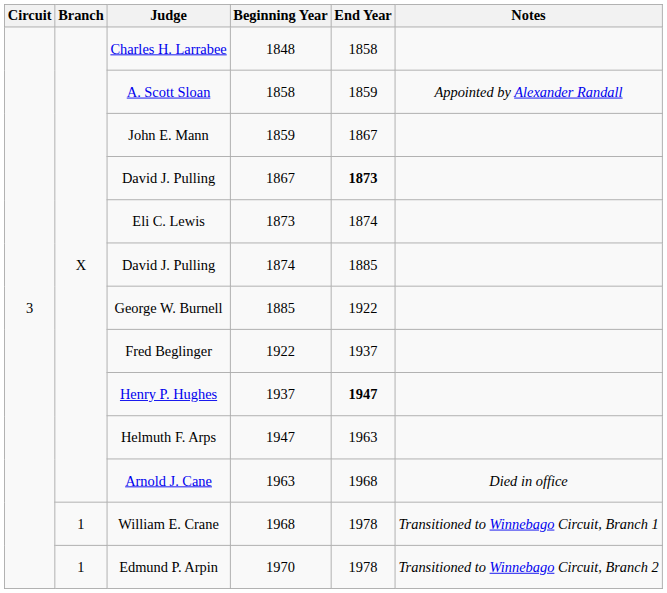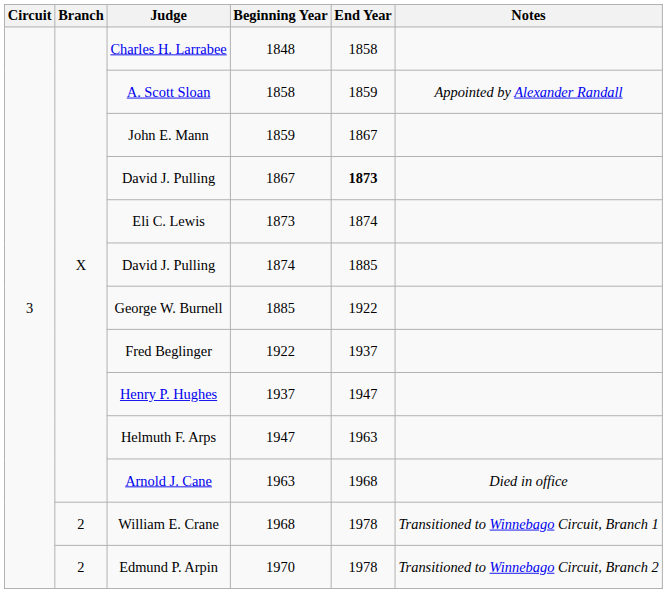Henry P. Hughes | End Year: bold -> normal
William E. Crane | Branch: 1 -> 2
Edmund P. Arpin | Branch: 1 -> 2
